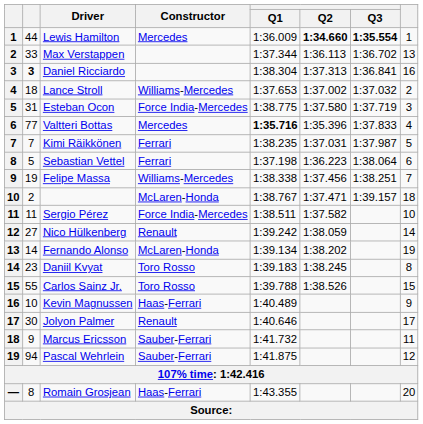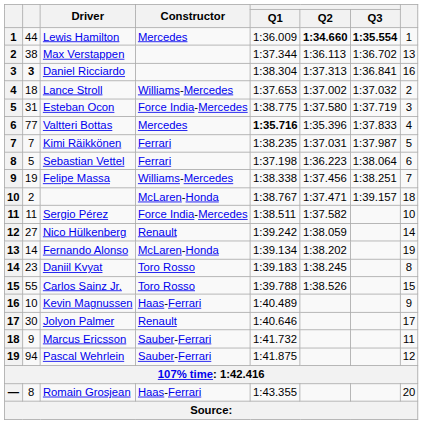Max Verstappen | column 2: 33 -> 38
